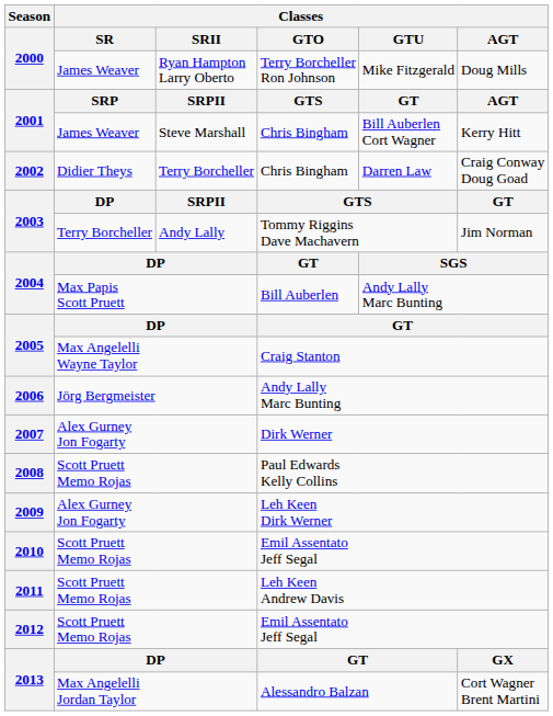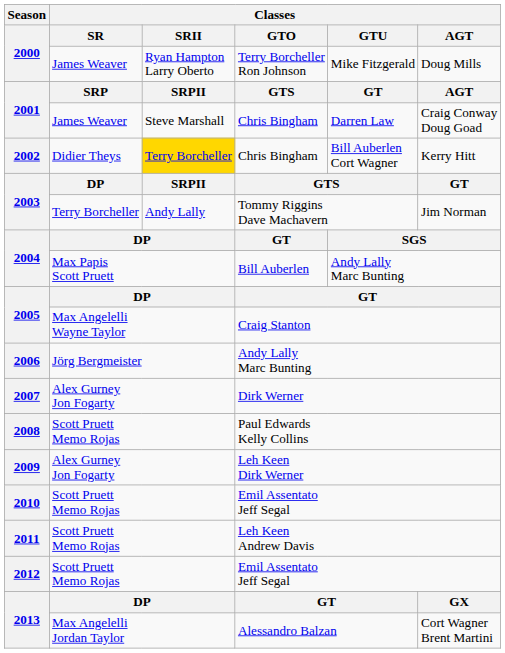2001 / Chris Bingham | Classes / GTU: Bill Auberlen Cort Wagner -> Darren Law
2001 / Chris Bingham | Classes / AGT: Kerry Hitt -> Craig Conway Doug Goad
2002 | Classes / SRII: no background -> gold background
2002 | Classes / GTU: Darren Law -> Bill Auberlen Cort Wagner
2002 | Classes / AGT: Craig Conway Doug Goad -> Kerry Hitt
